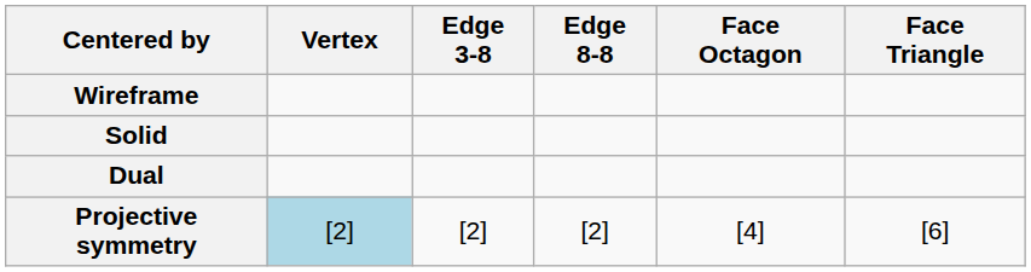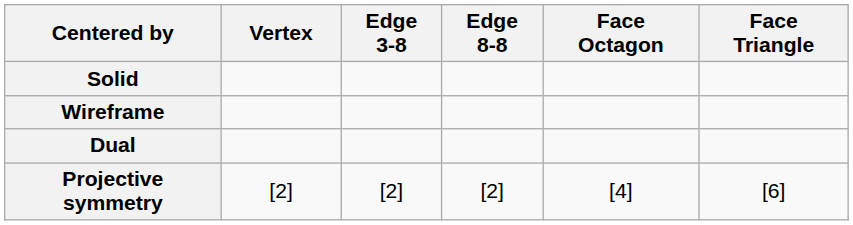rows swapped: Solid <-> Wireframe
Projective symmetry | Vertex: lightblue background -> no background
